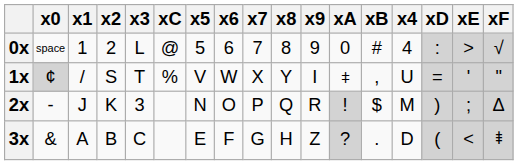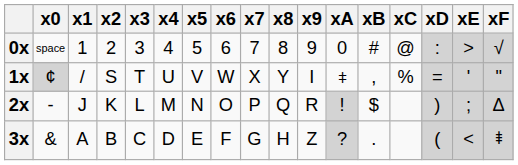columns swapped: x4 <-> xC
0x | x3: L -> 3
2x | x3: 3 -> L
